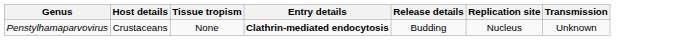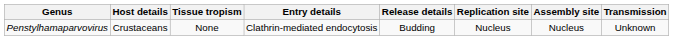+ column: Assembly site | Nucleus
Penstylhamaparvovirus | Entry details: bold -> normal
